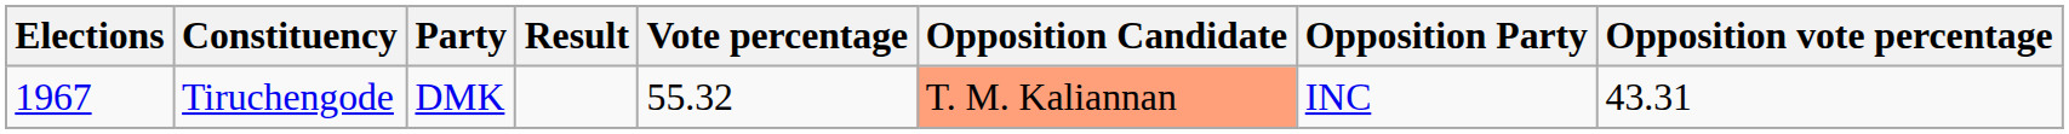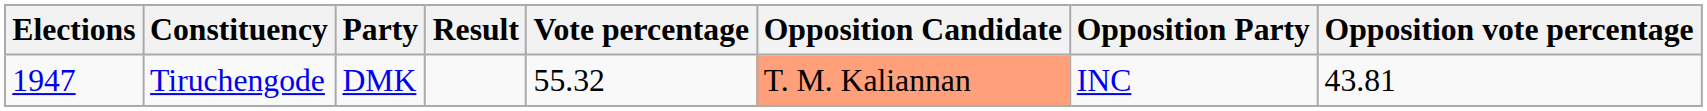Tiruchengode | Elections: 1967 -> 1947
Tiruchengode | Opposition vote percentage: 43.31 -> 43.81
